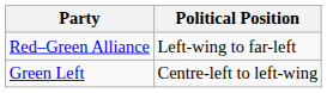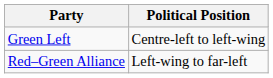rows swapped: Green Left <-> Red–Green Alliance
